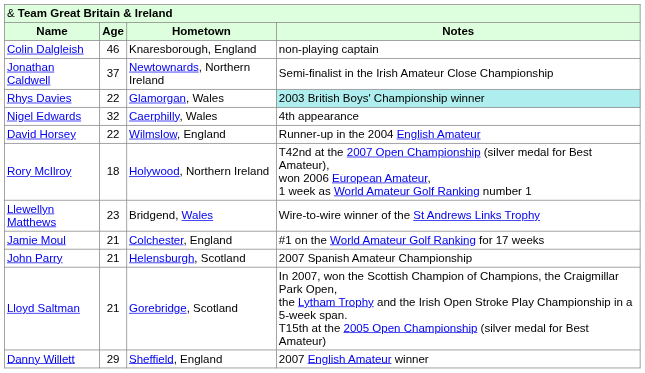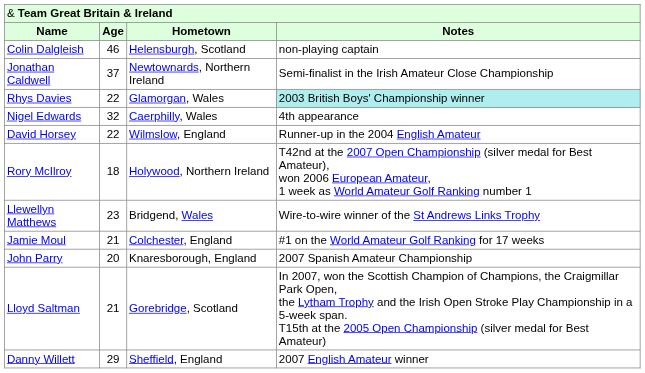Colin Dalgleish | column 3: Knaresborough, England -> Helensburgh, Scotland
John Parry | column 2: 21 -> 20
John Parry | column 3: Helensburgh, Scotland -> Knaresborough, England
